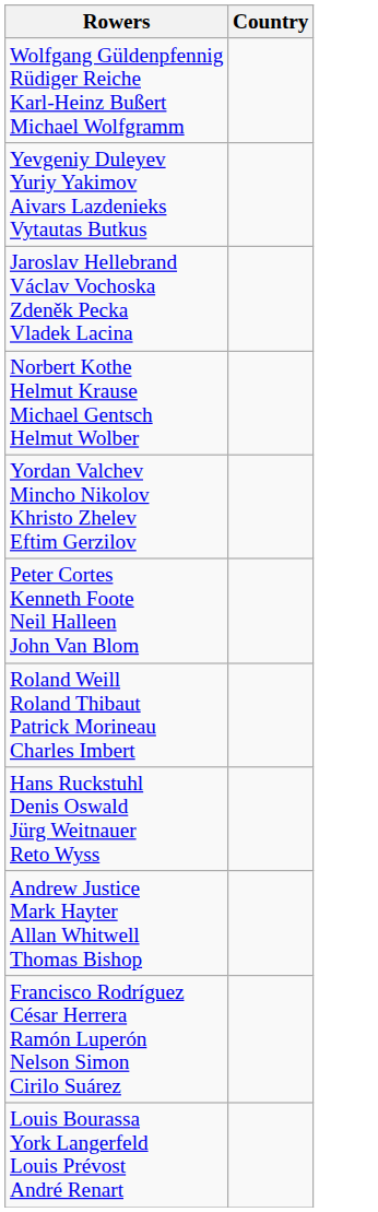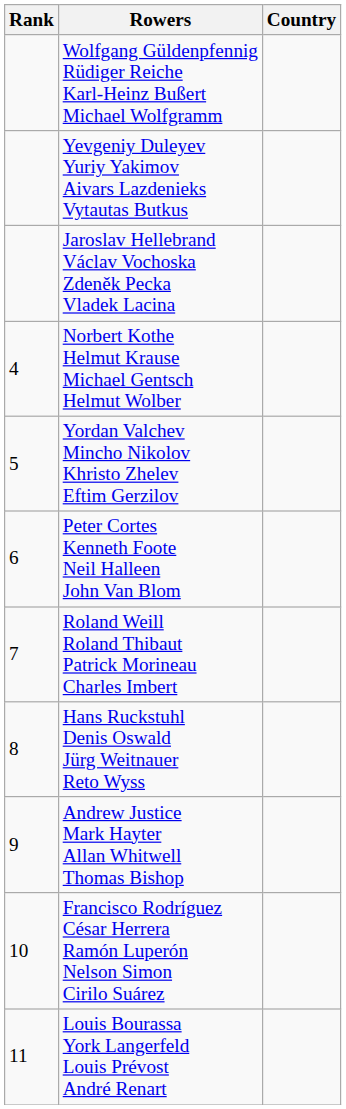+ column: Rank | 4 | 5 | 6 | 7 | 8 | 9 | 10 | 11
